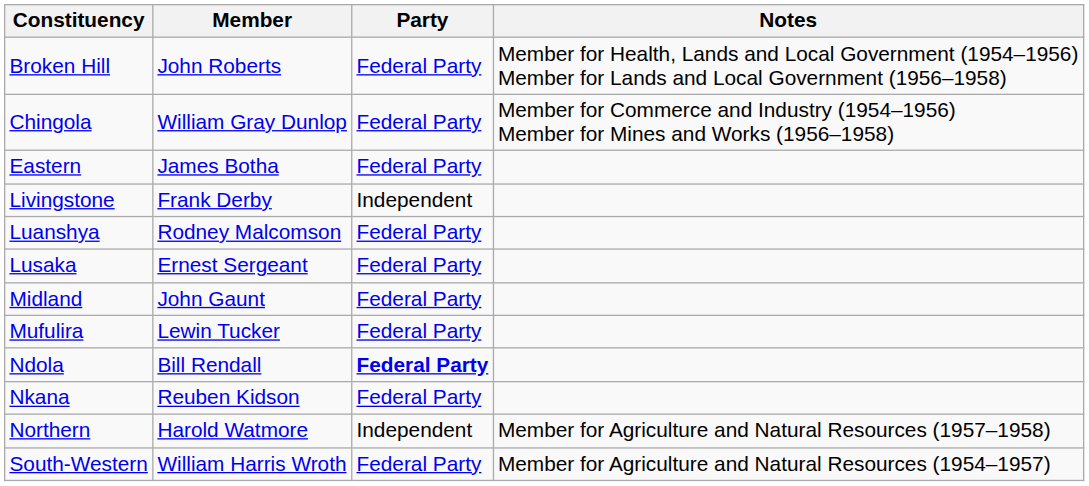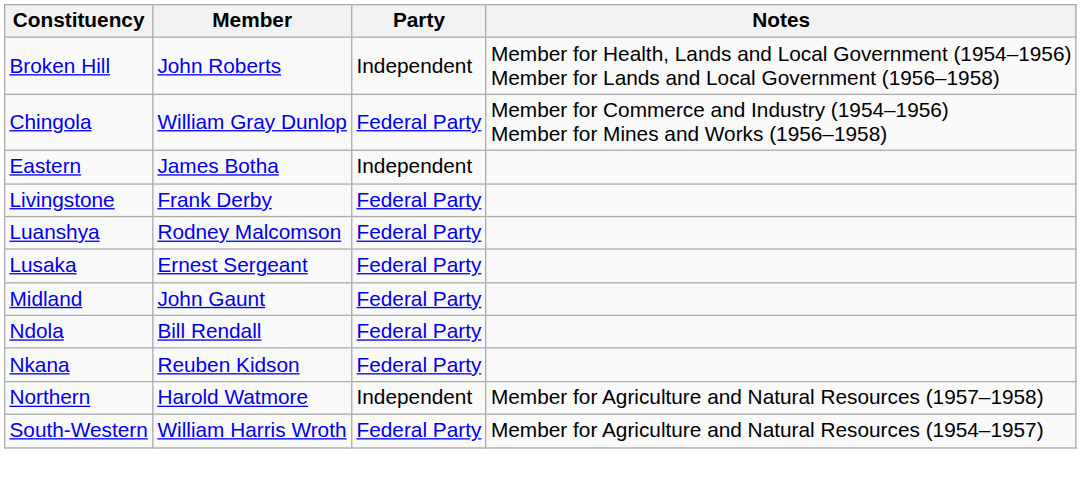Broken Hill | Party: Federal Party -> Independent
Eastern | Party: Federal Party -> Independent
Livingstone | Party: Independent -> Federal Party
- row: Mufulira | Lewin Tucker | Federal Party
Ndola | Party: bold -> normal
